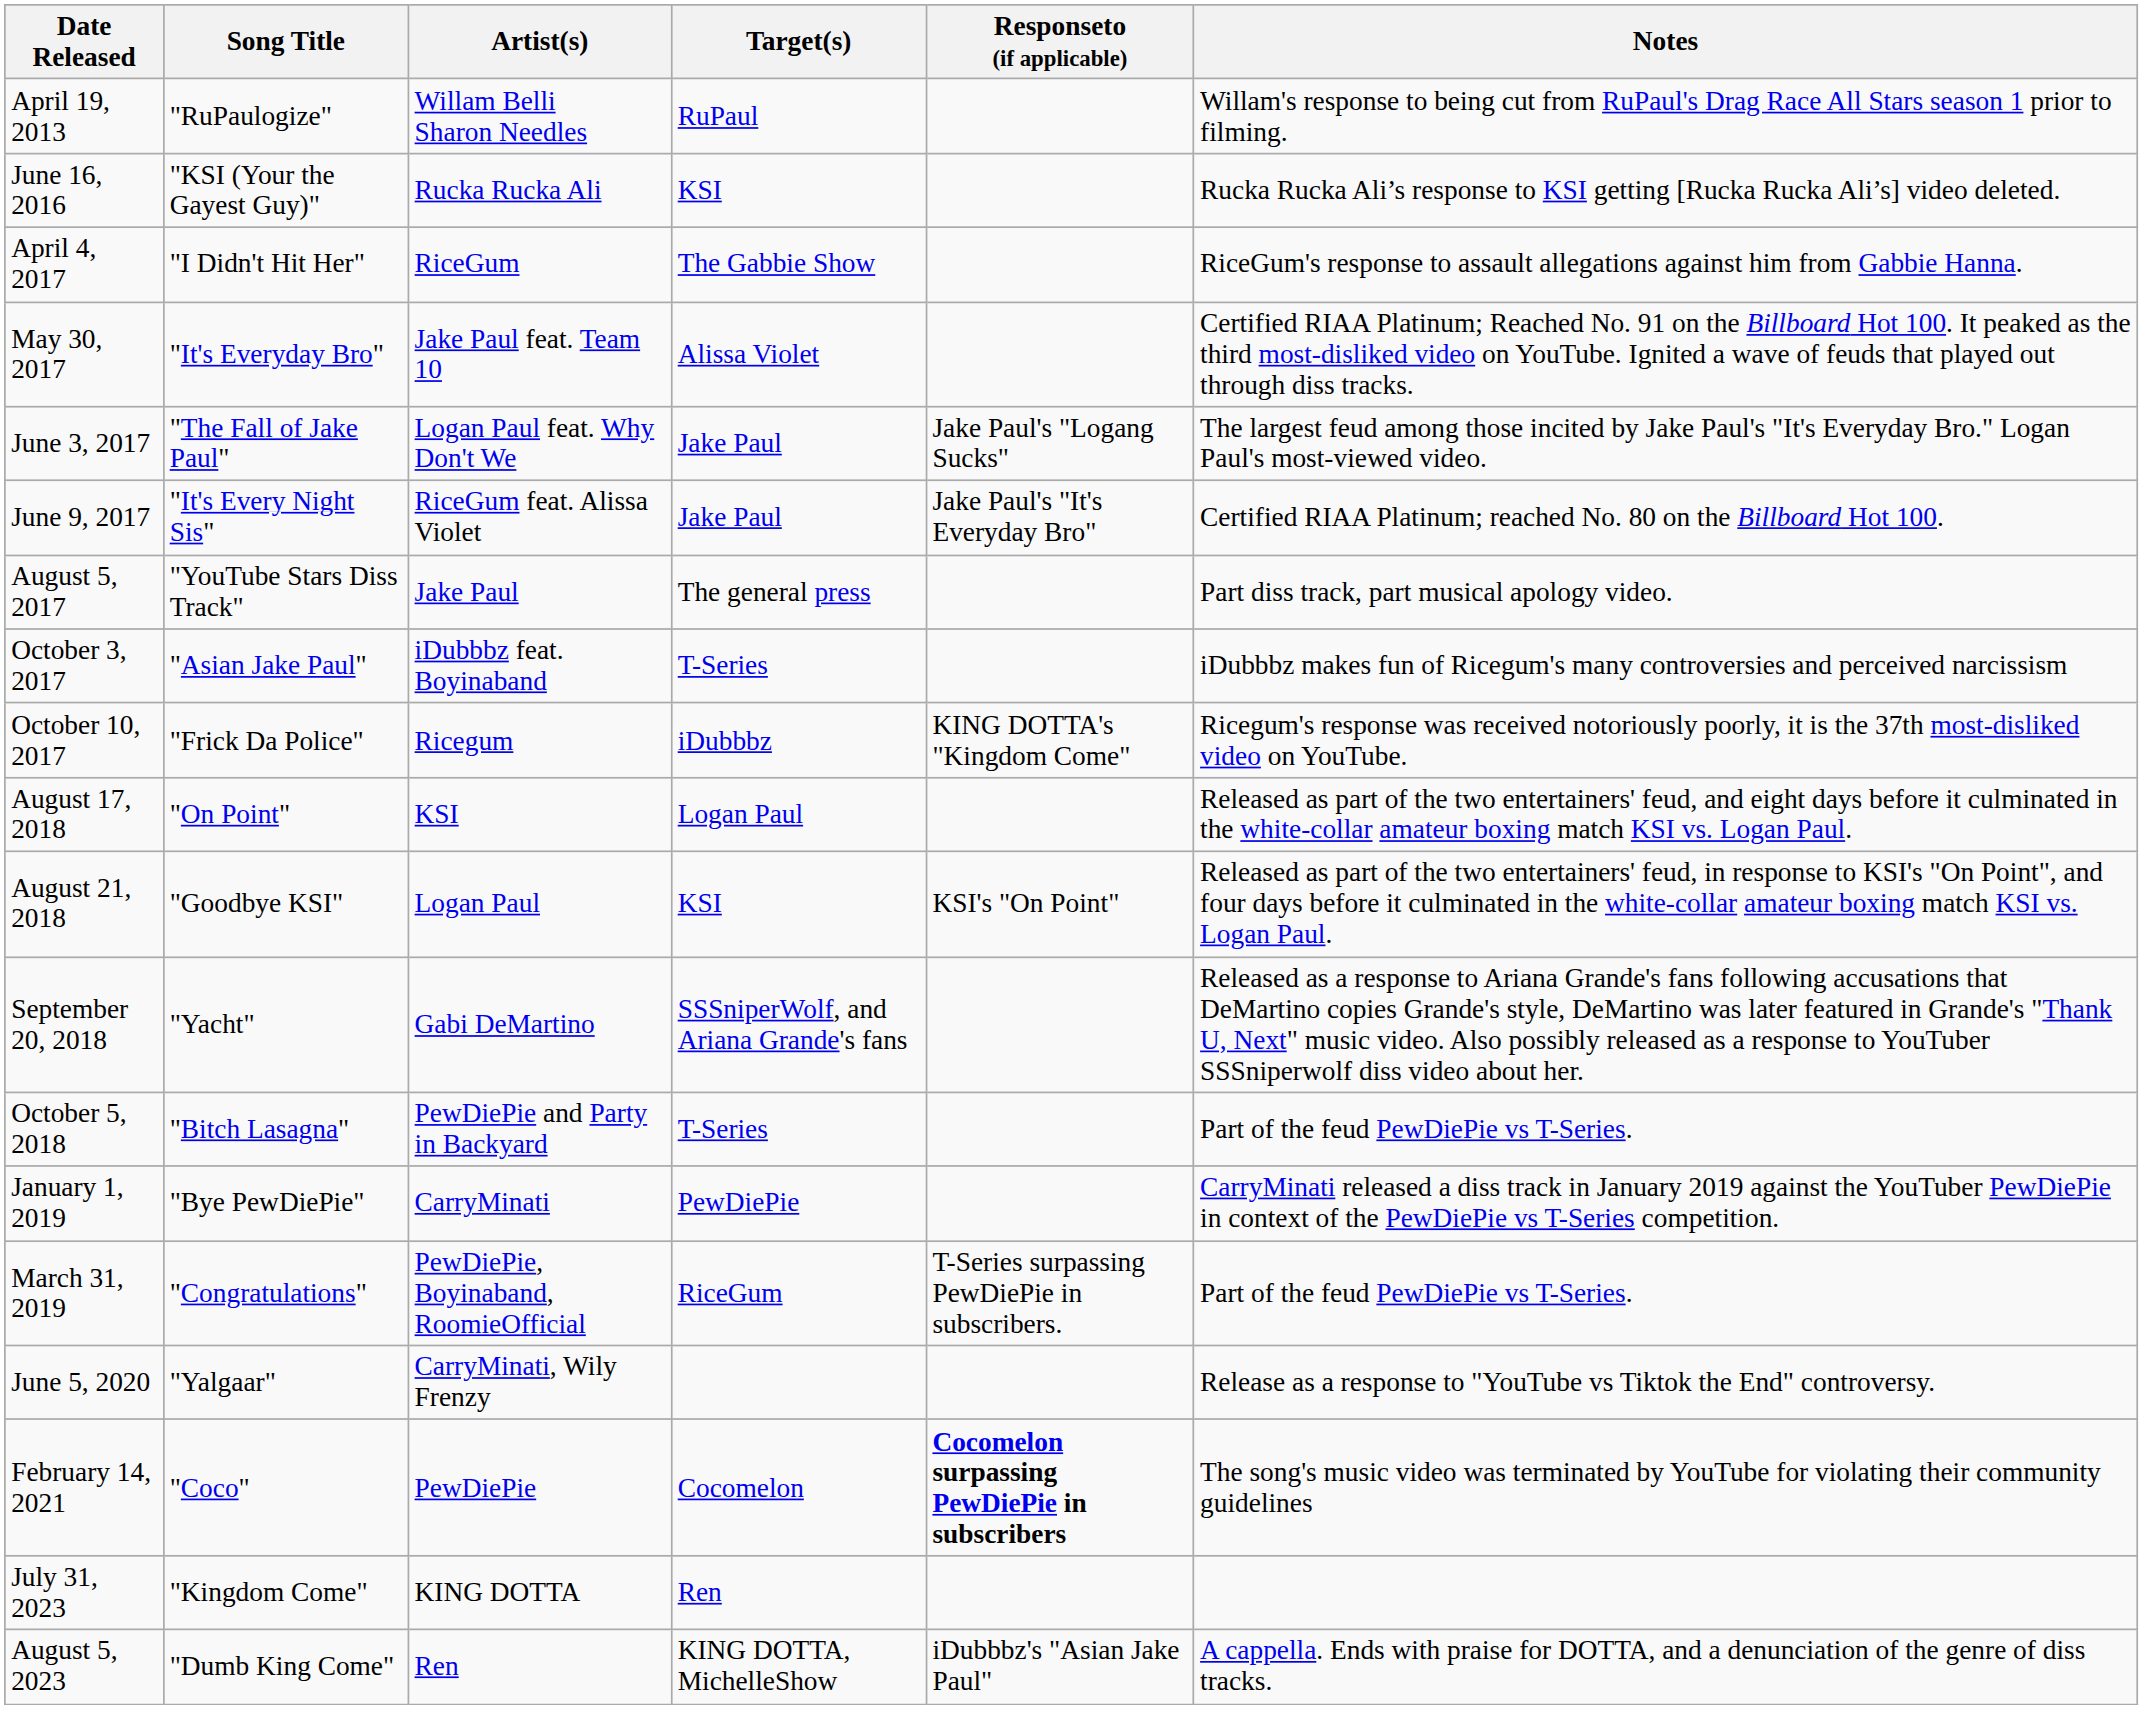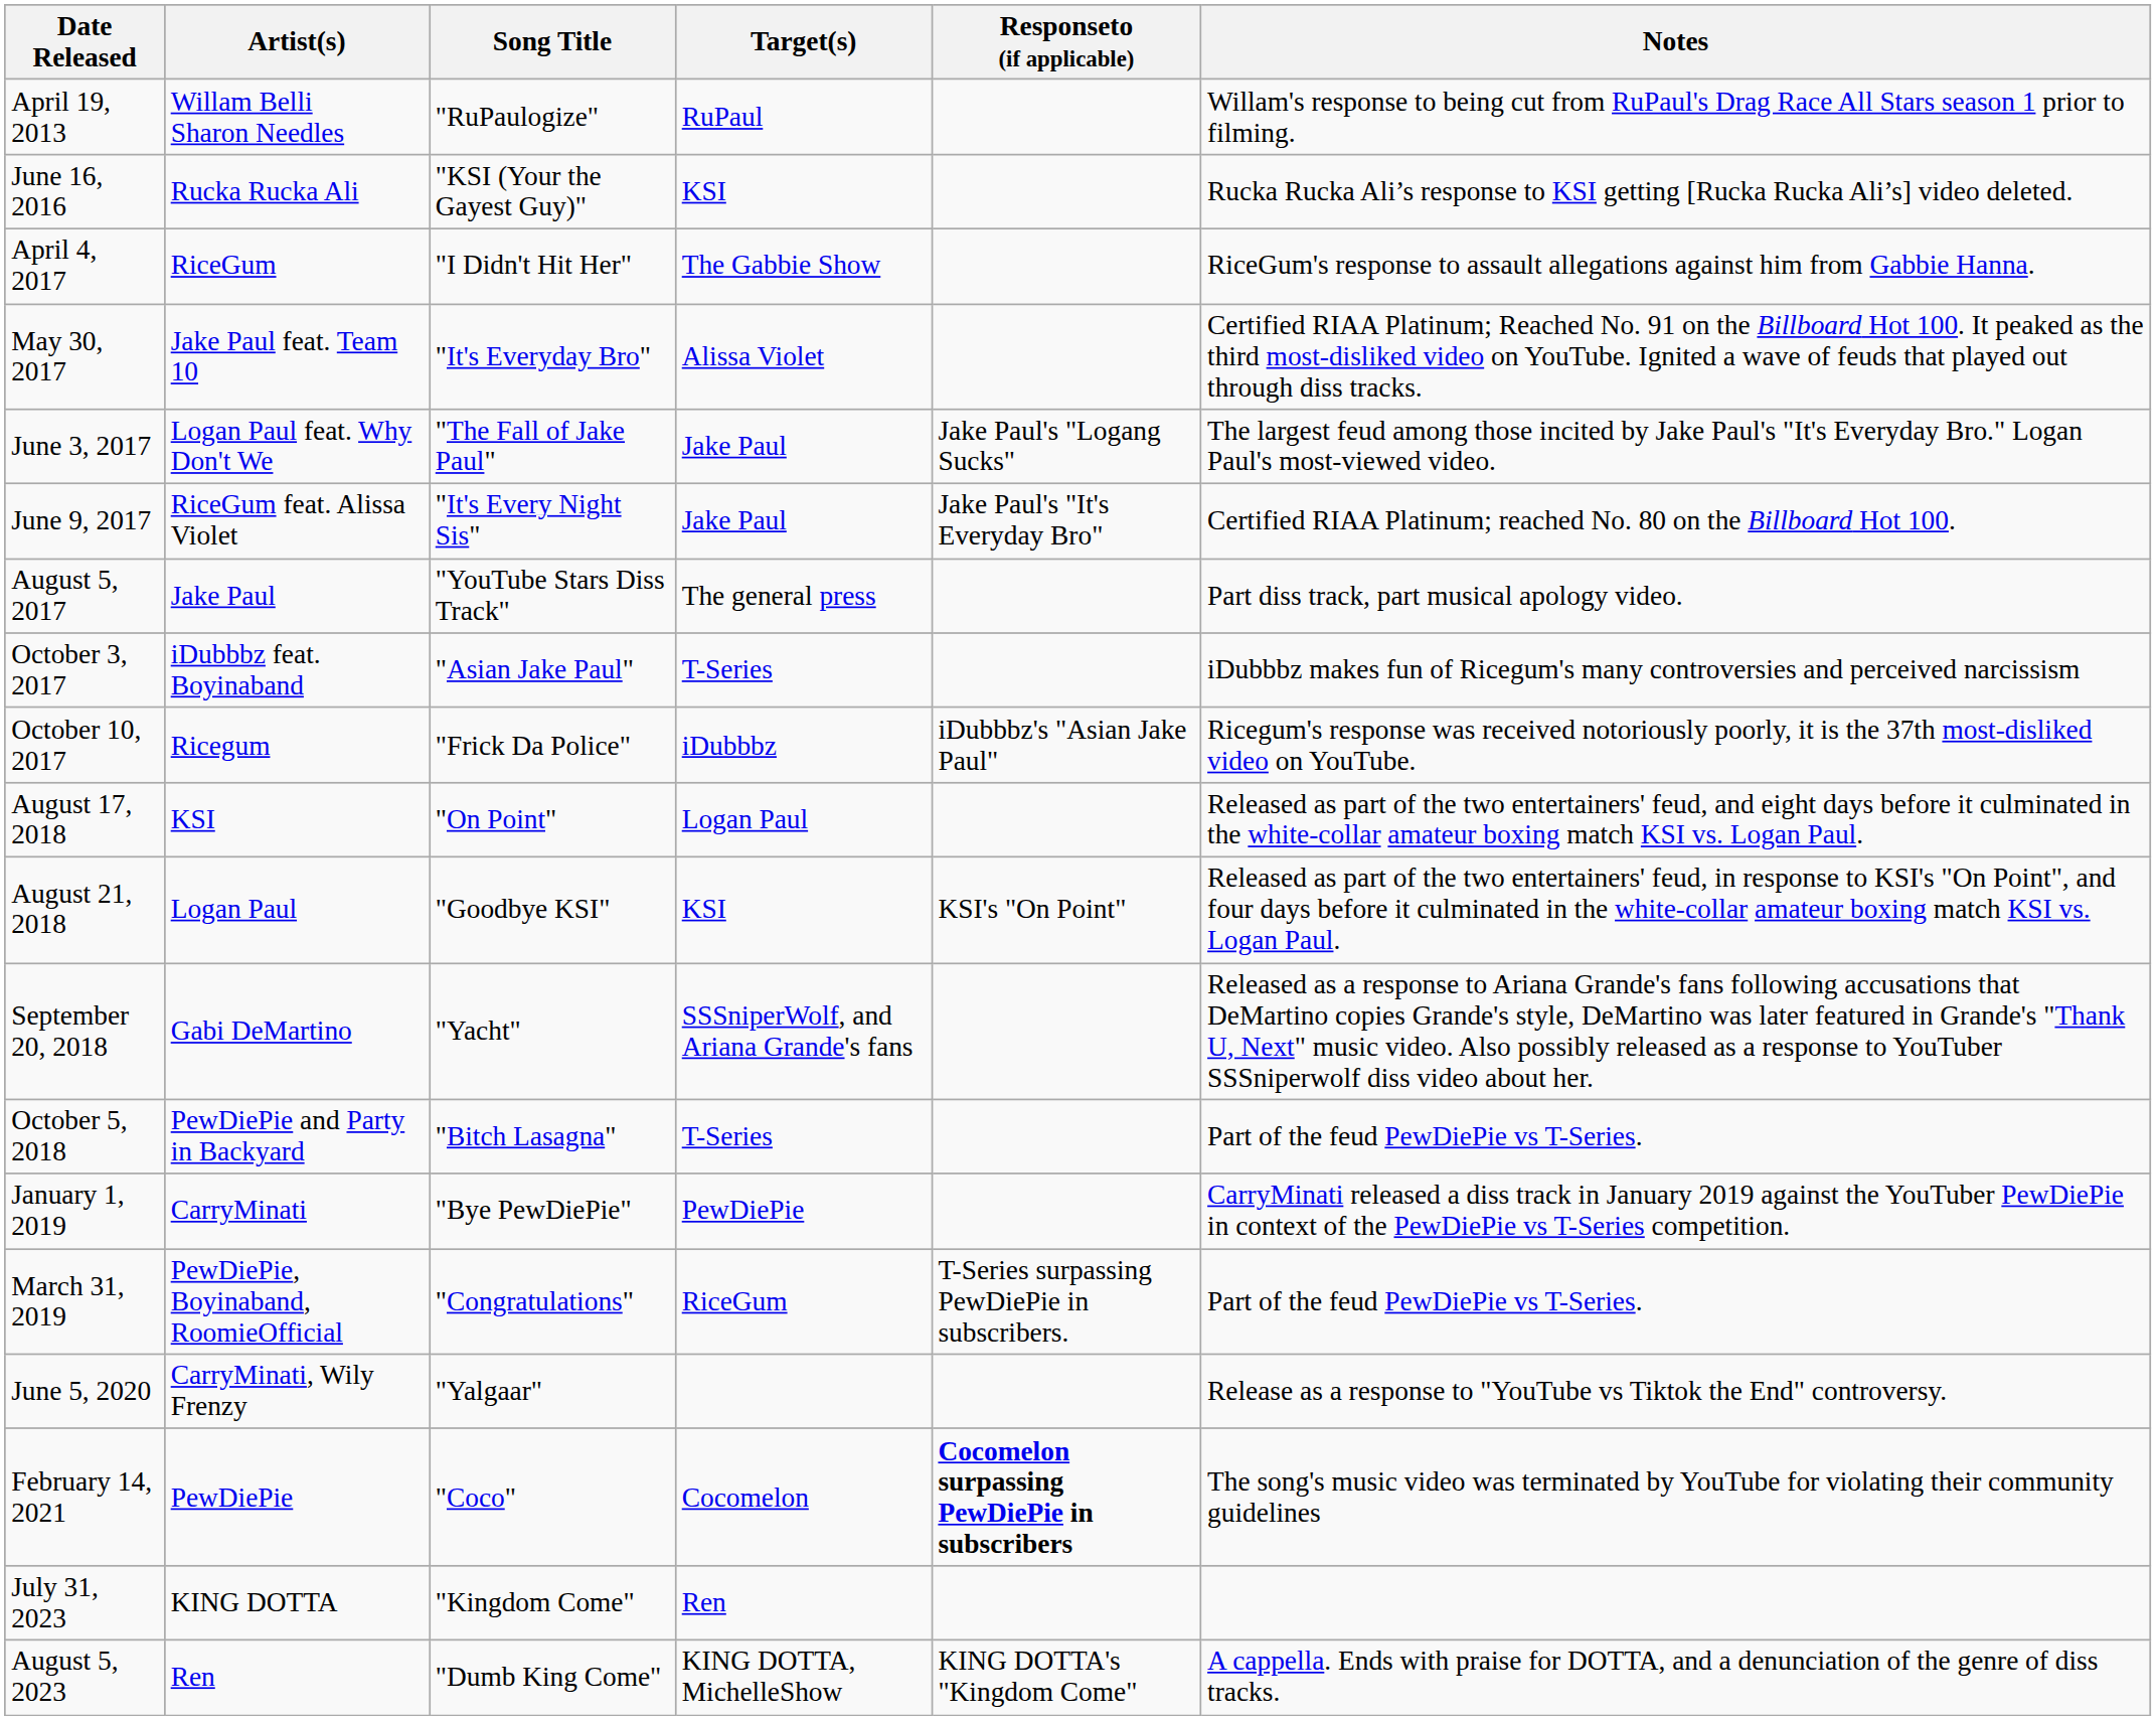columns swapped: Song Title <-> Artist(s)
October 10, 2017 | Responseto (if applicable): KING DOTTA's "Kingdom Come" -> iDubbbz's "Asian Jake Paul"
August 5, 2023 | Responseto (if applicable): iDubbbz's "Asian Jake Paul" -> KING DOTTA's "Kingdom Come"
